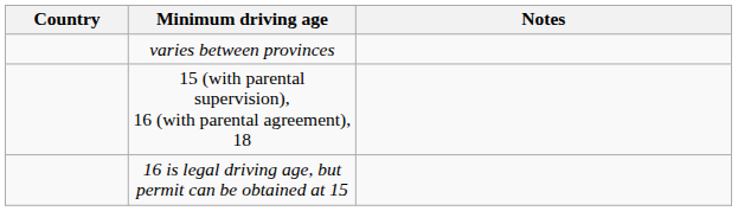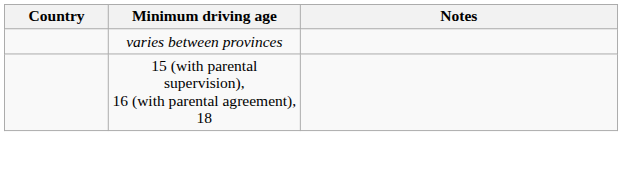- row: 16 is legal driving age, but permit can be obtained at 15
